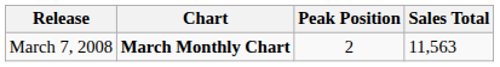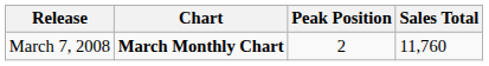March 7, 2008 | Sales Total: 11,563 -> 11,760
